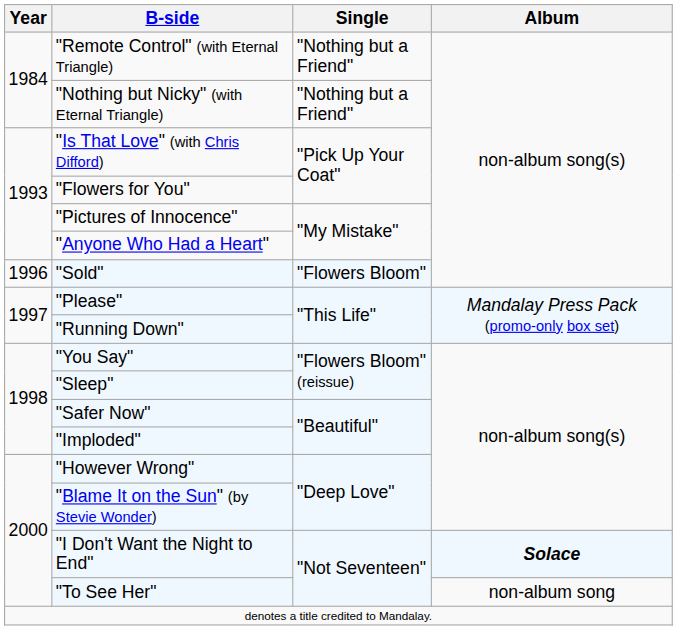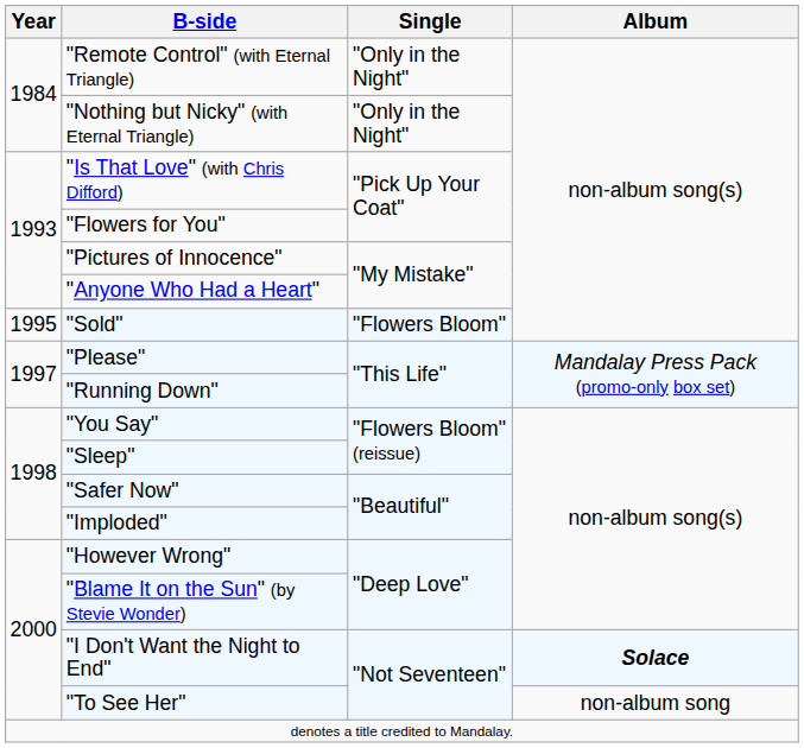"Remote Control" (with Eternal Triangle) | Single: "Nothing but a Friend" -> "Only in the Night"
"Nothing but Nicky" (with Eternal Triangle) | Single: "Nothing but a Friend" -> "Only in the Night"
"Sold" | Year: 1996 -> 1995
